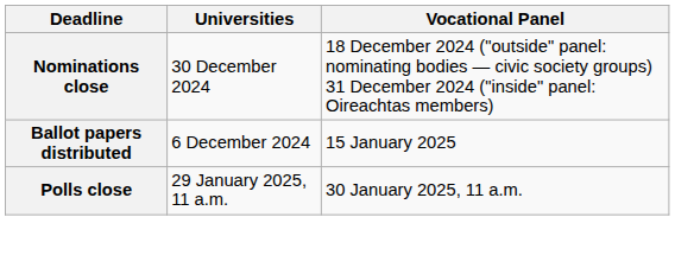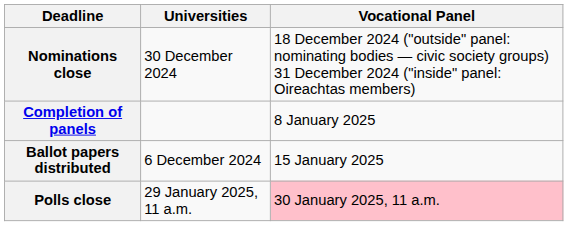+ row: Completion of panels | 8 January 2025
Polls close | Vocational Panel: no background -> pink background
